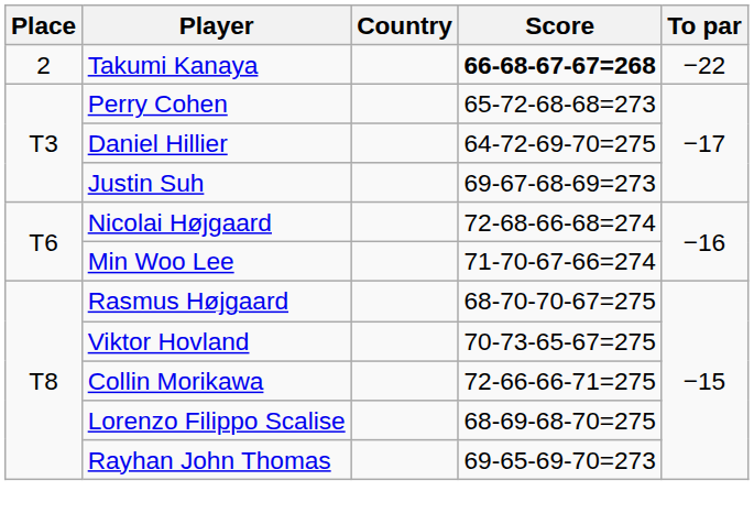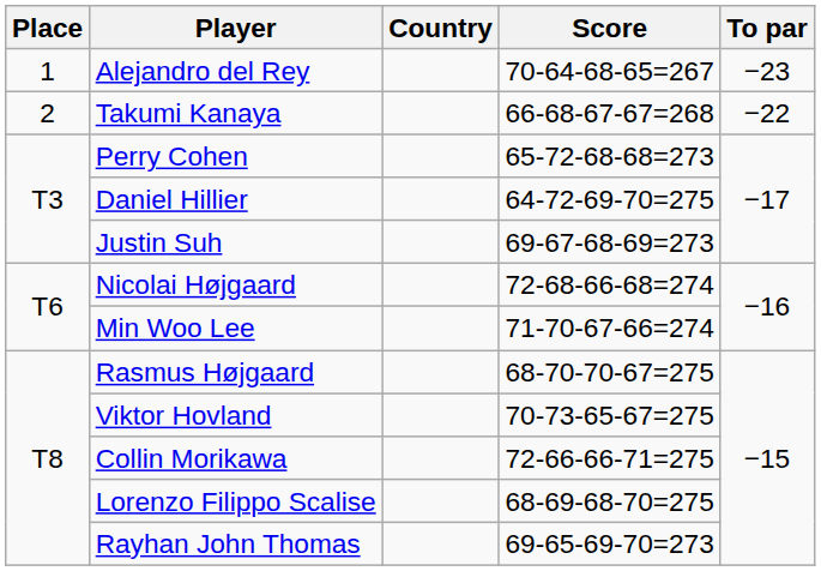+ row: 1 | Alejandro del Rey | 70-64-68-65=267 | −23
Takumi Kanaya | Score: bold -> normal
